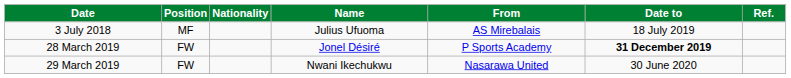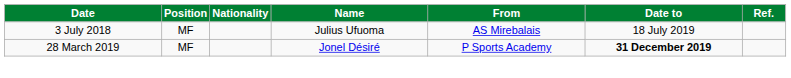28 March 2019 | Position: FW -> MF
- row: 29 March 2019 | FW | Nwani Ikechukwu | Nasarawa United | 30 June 2020
